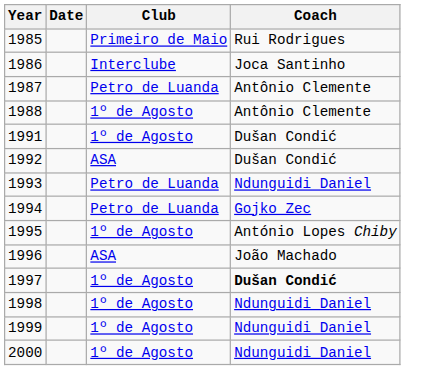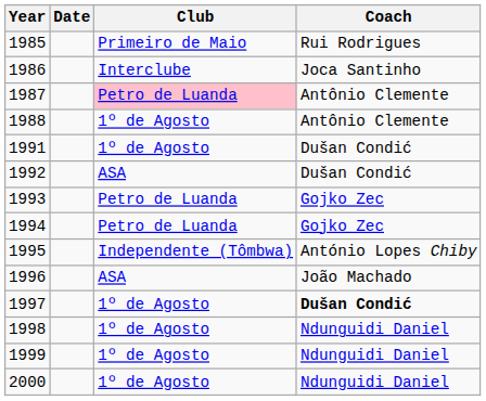1987 | Club: no background -> pink background
1993 | Coach: Ndunguidi Daniel -> Gojko Zec
1995 | Club: 1º de Agosto -> Independente (Tômbwa)
